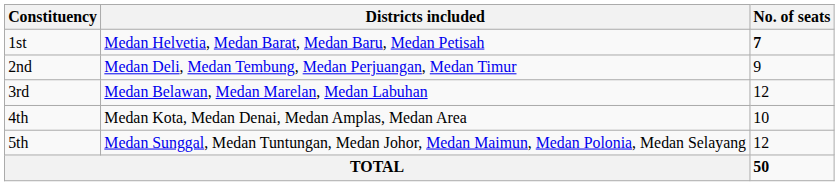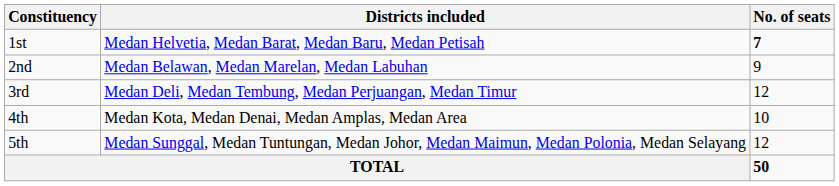2nd | Districts included: Medan Deli, Medan Tembung, Medan Perjuangan, Medan Timur -> Medan Belawan, Medan Marelan, Medan Labuhan
3rd | Districts included: Medan Belawan, Medan Marelan, Medan Labuhan -> Medan Deli, Medan Tembung, Medan Perjuangan, Medan Timur
